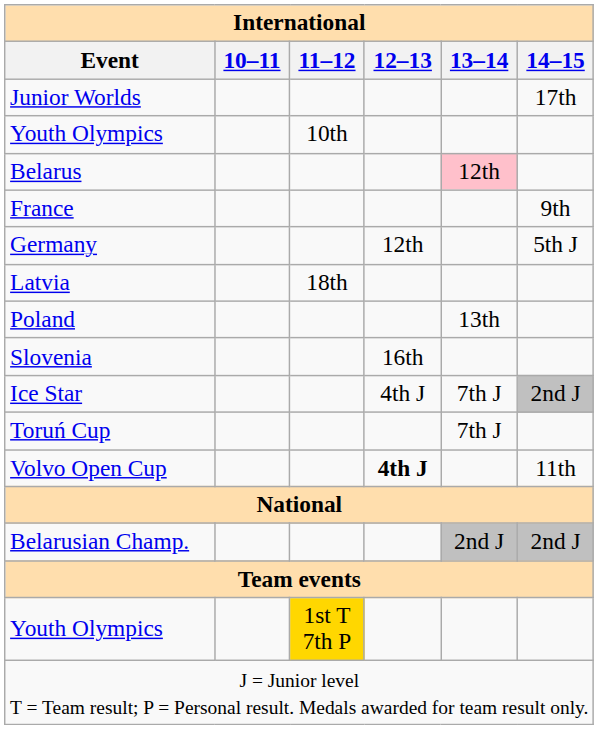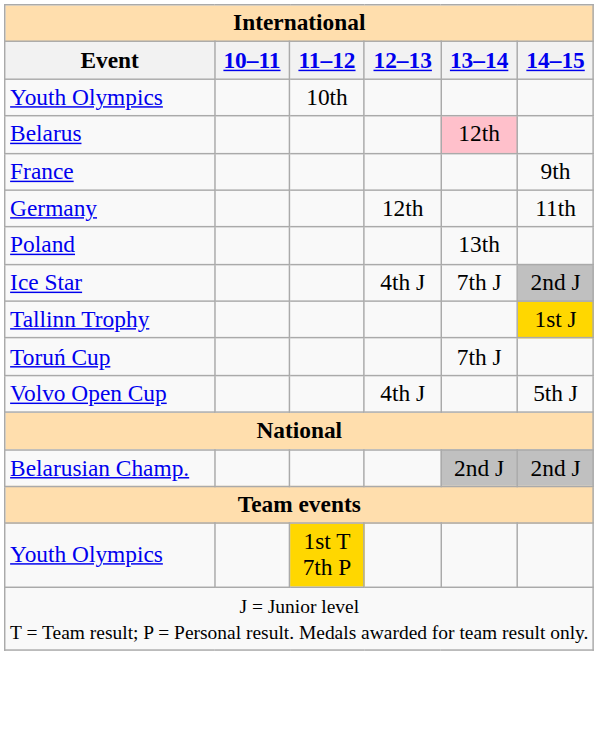- row: Junior Worlds | 17th
Germany | 14–15: 5th J -> 11th
- row: Latvia | 18th
- row: Slovenia | 16th
+ row: Tallinn Trophy | 1st J
Volvo Open Cup | 12–13: bold -> normal
Volvo Open Cup | 14–15: 11th -> 5th J
